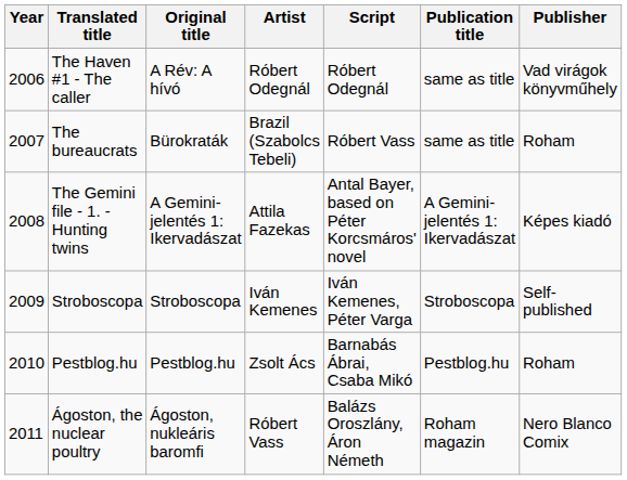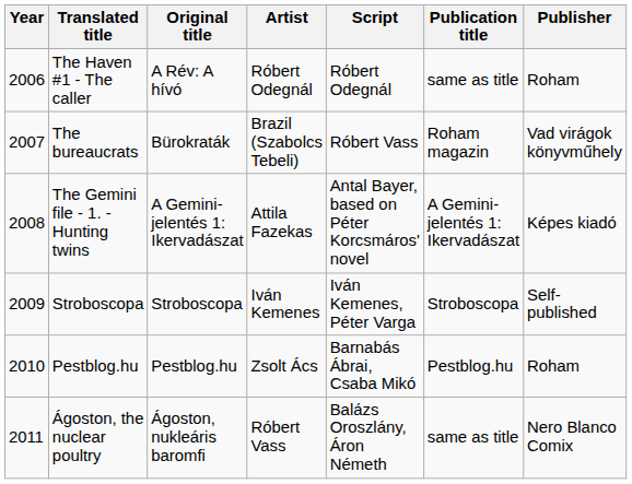The Haven #1 - The caller | Publisher: Vad virágok könyvműhely -> Roham
The bureaucrats | Publication title: same as title -> Roham magazin
The bureaucrats | Publisher: Roham -> Vad virágok könyvműhely
Ágoston, the nuclear poultry | Publication title: Roham magazin -> same as title
